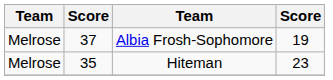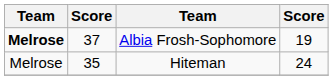Albia Frosh-Sophomore | column 1: normal -> bold
Hiteman | column 4: 23 -> 24
